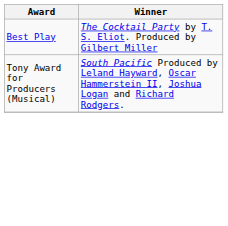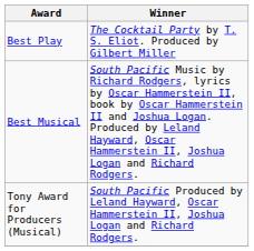+ row: Best Musical | South Pacific Music by Richard Rodgers, lyrics by Oscar Hammerstein II, book by Oscar Hammerstein II and Joshua Logan. Produced by Leland Hayward, Oscar Hammerstein II, Joshua Logan and Richard Rodgers.
